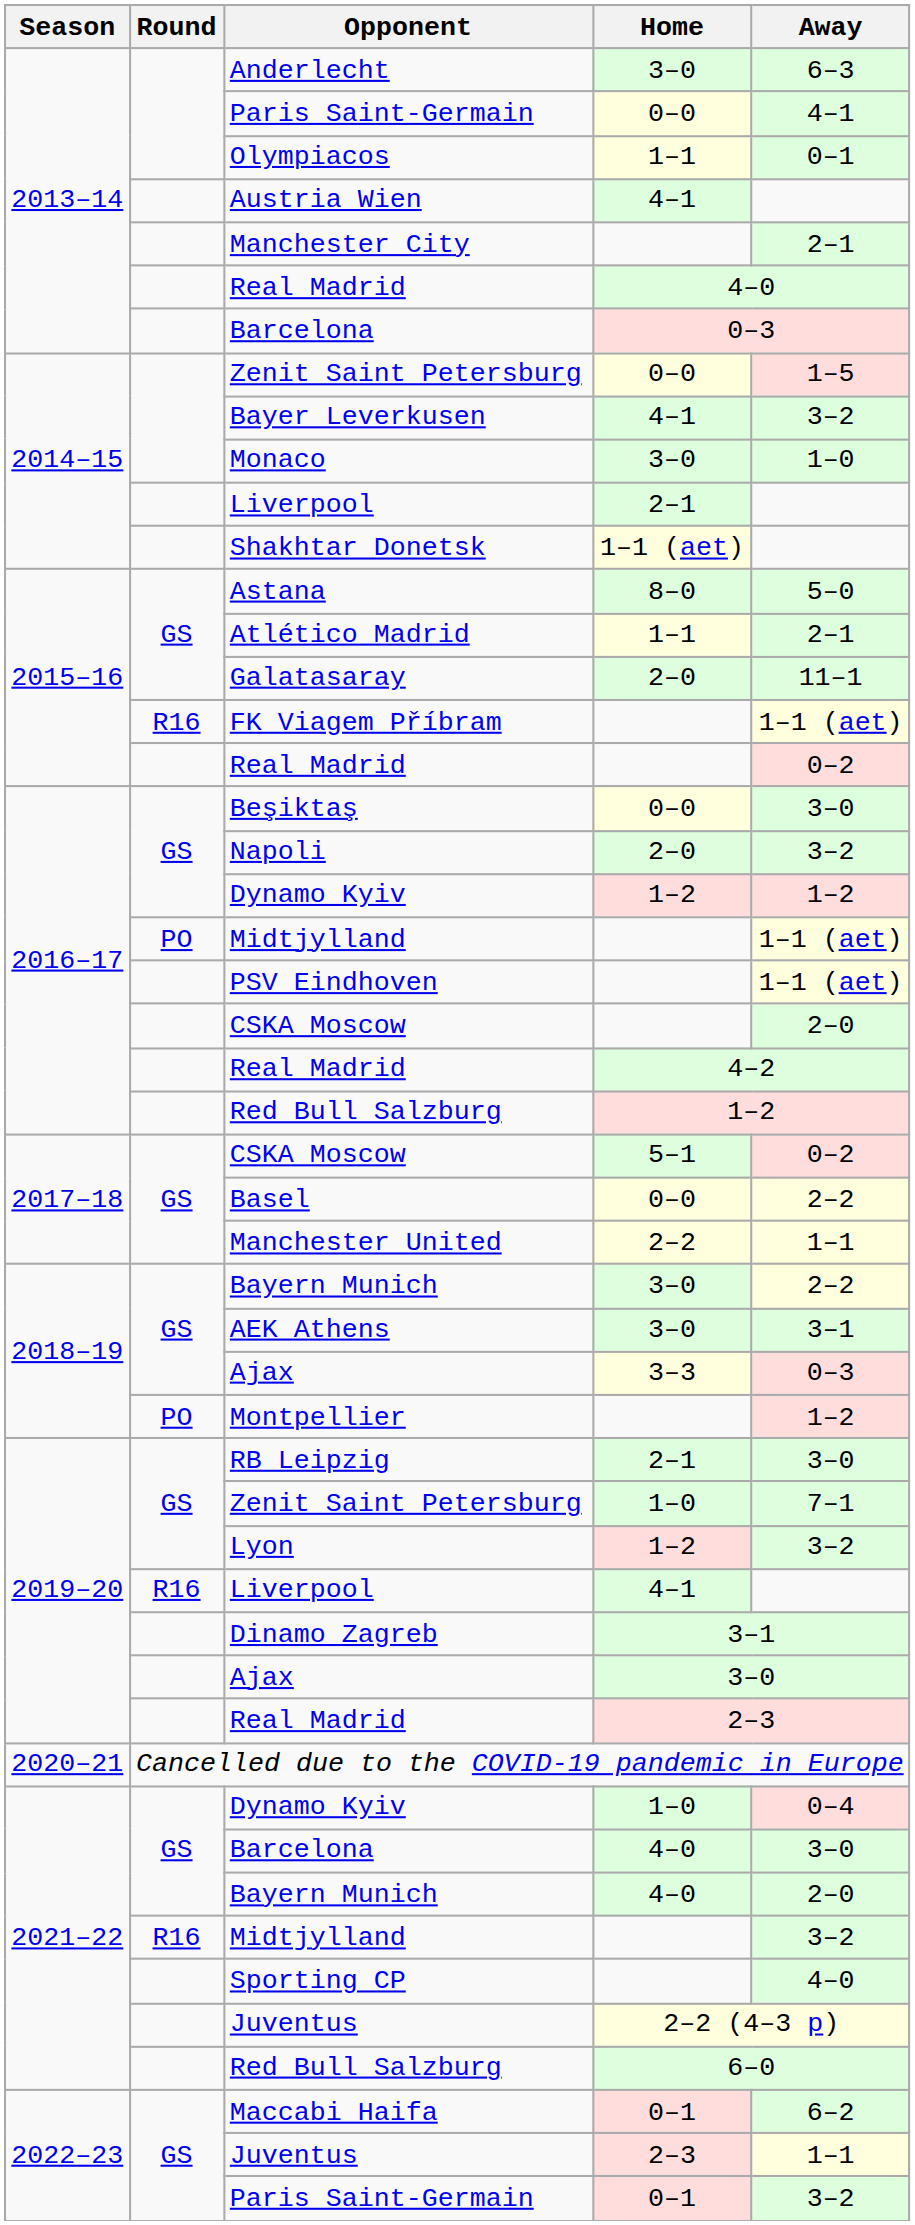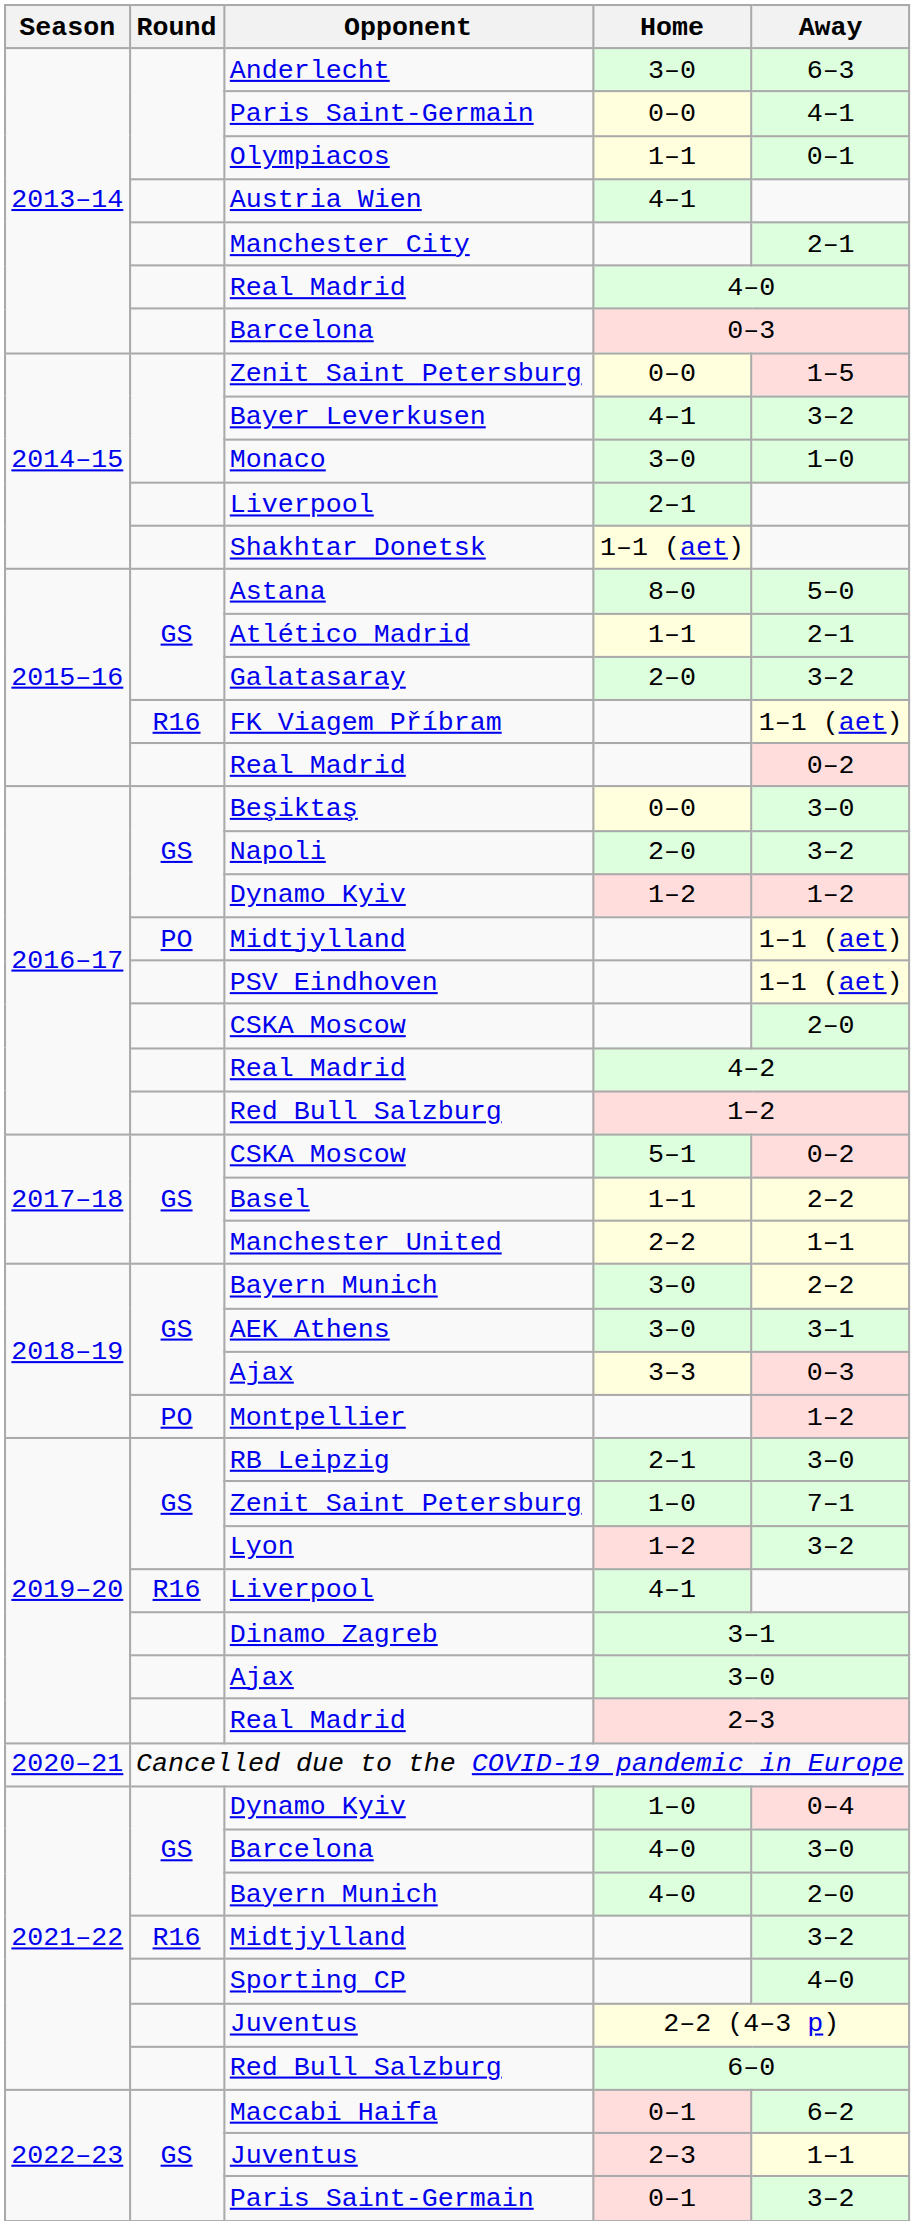Galatasaray | Away: 11–1 -> 3–2
Basel | Home: 0–0 -> 1–1
